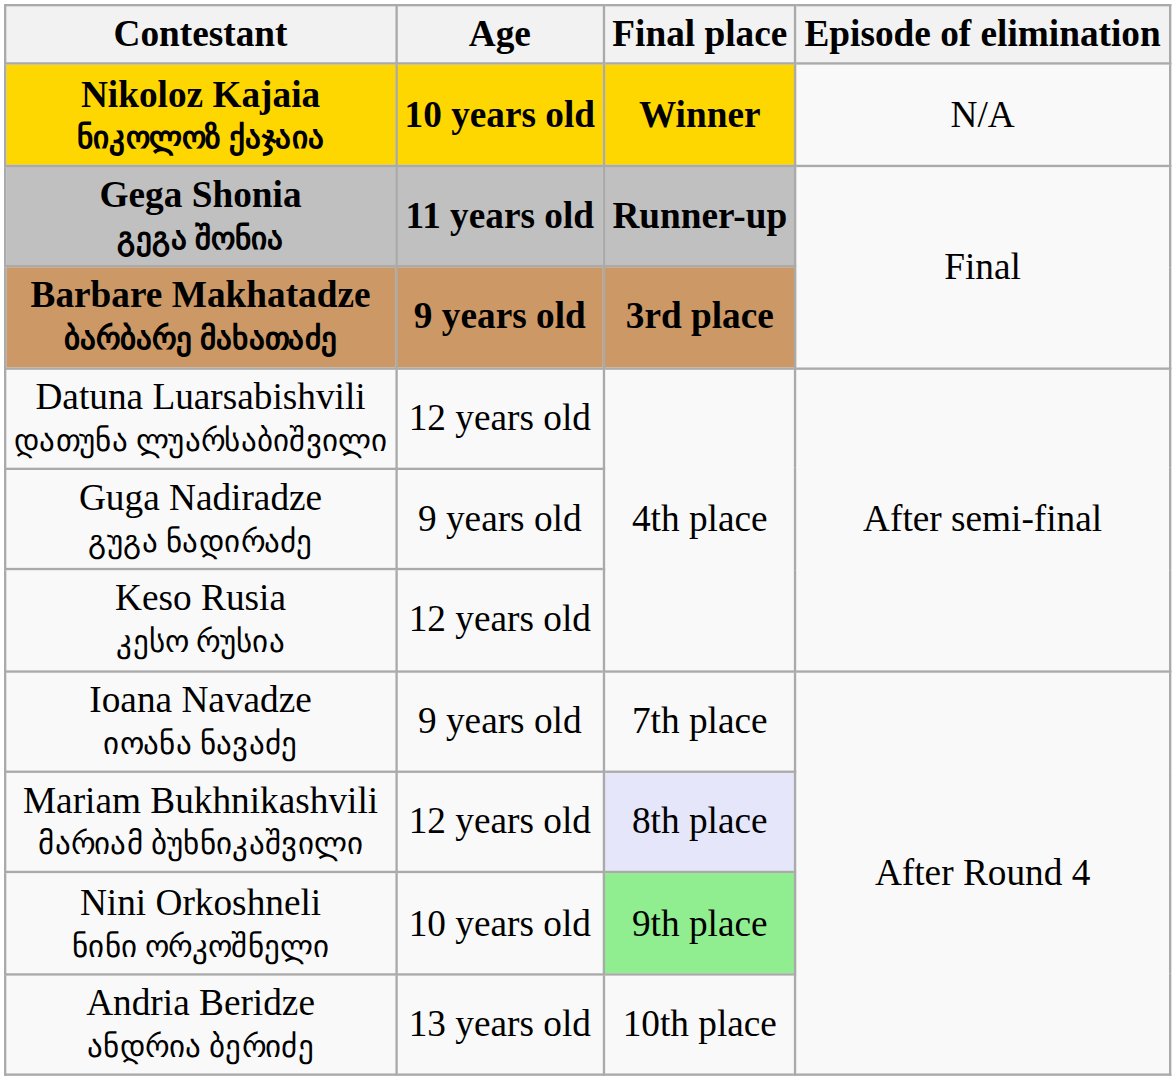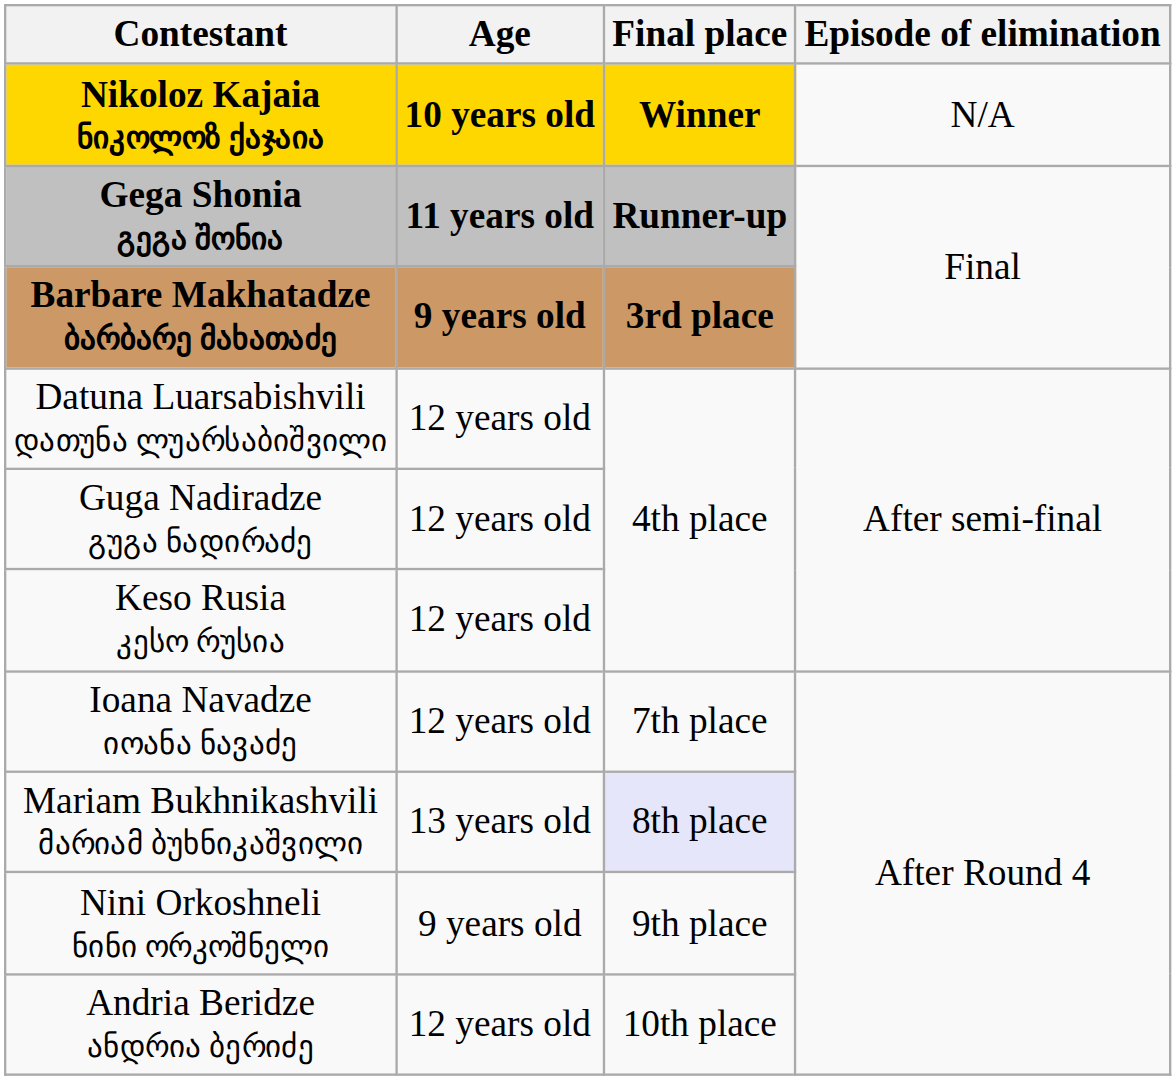Guga Nadiradze გუგა ნადირაძე | Age: 9 years old -> 12 years old
Ioana Navadze იოანა ნავაძე | Age: 9 years old -> 12 years old
Mariam Bukhnikashvili მარიამ ბუხნიკაშვილი | Age: 12 years old -> 13 years old
Nini Orkoshneli ნინი ორკოშნელი | Age: 10 years old -> 9 years old
Nini Orkoshneli ნინი ორკოშნელი | Final place: lightgreen background -> no background
Andria Beridze ანდრია ბერიძე | Age: 13 years old -> 12 years old
